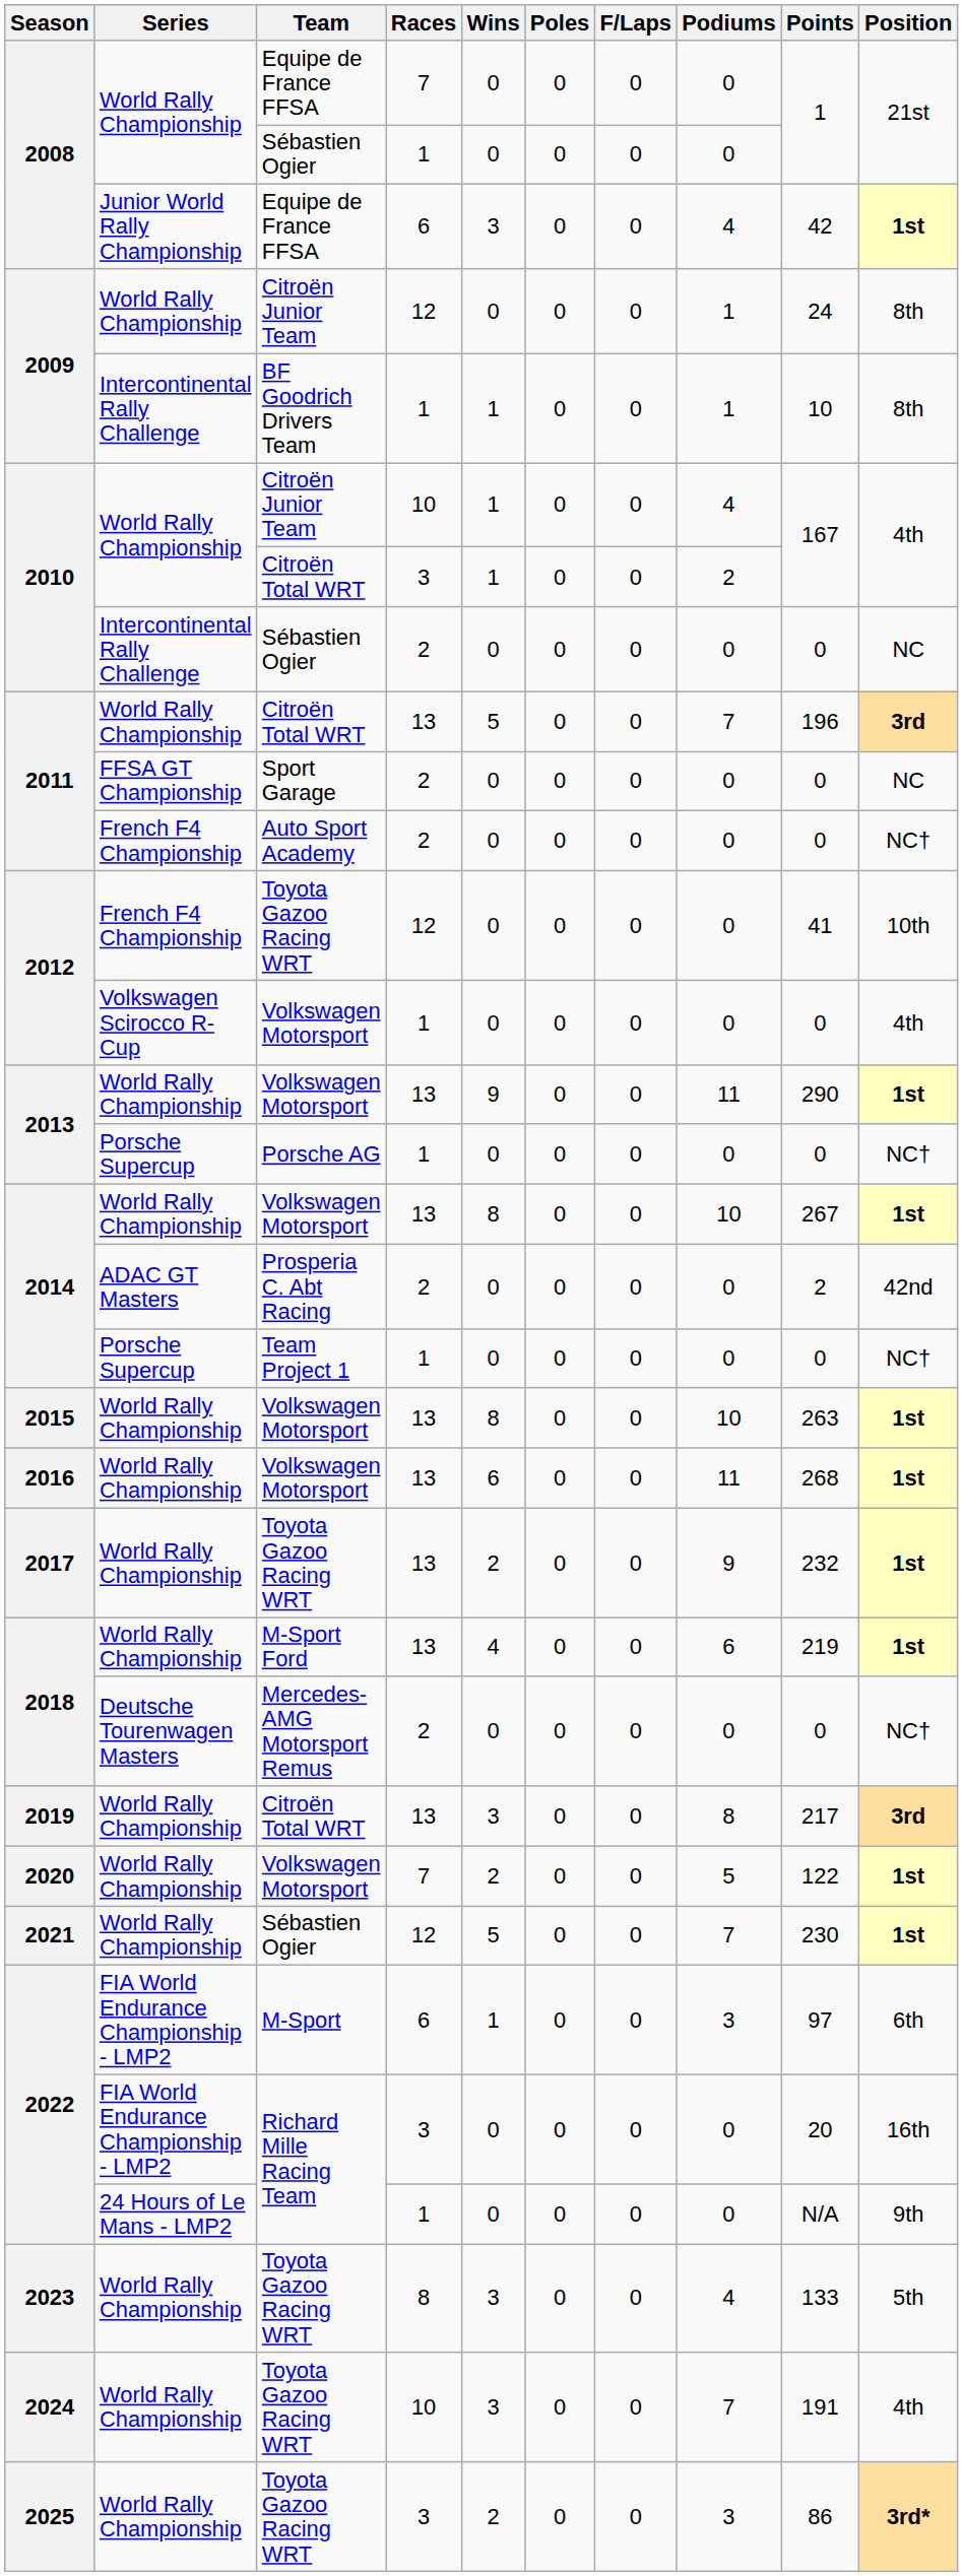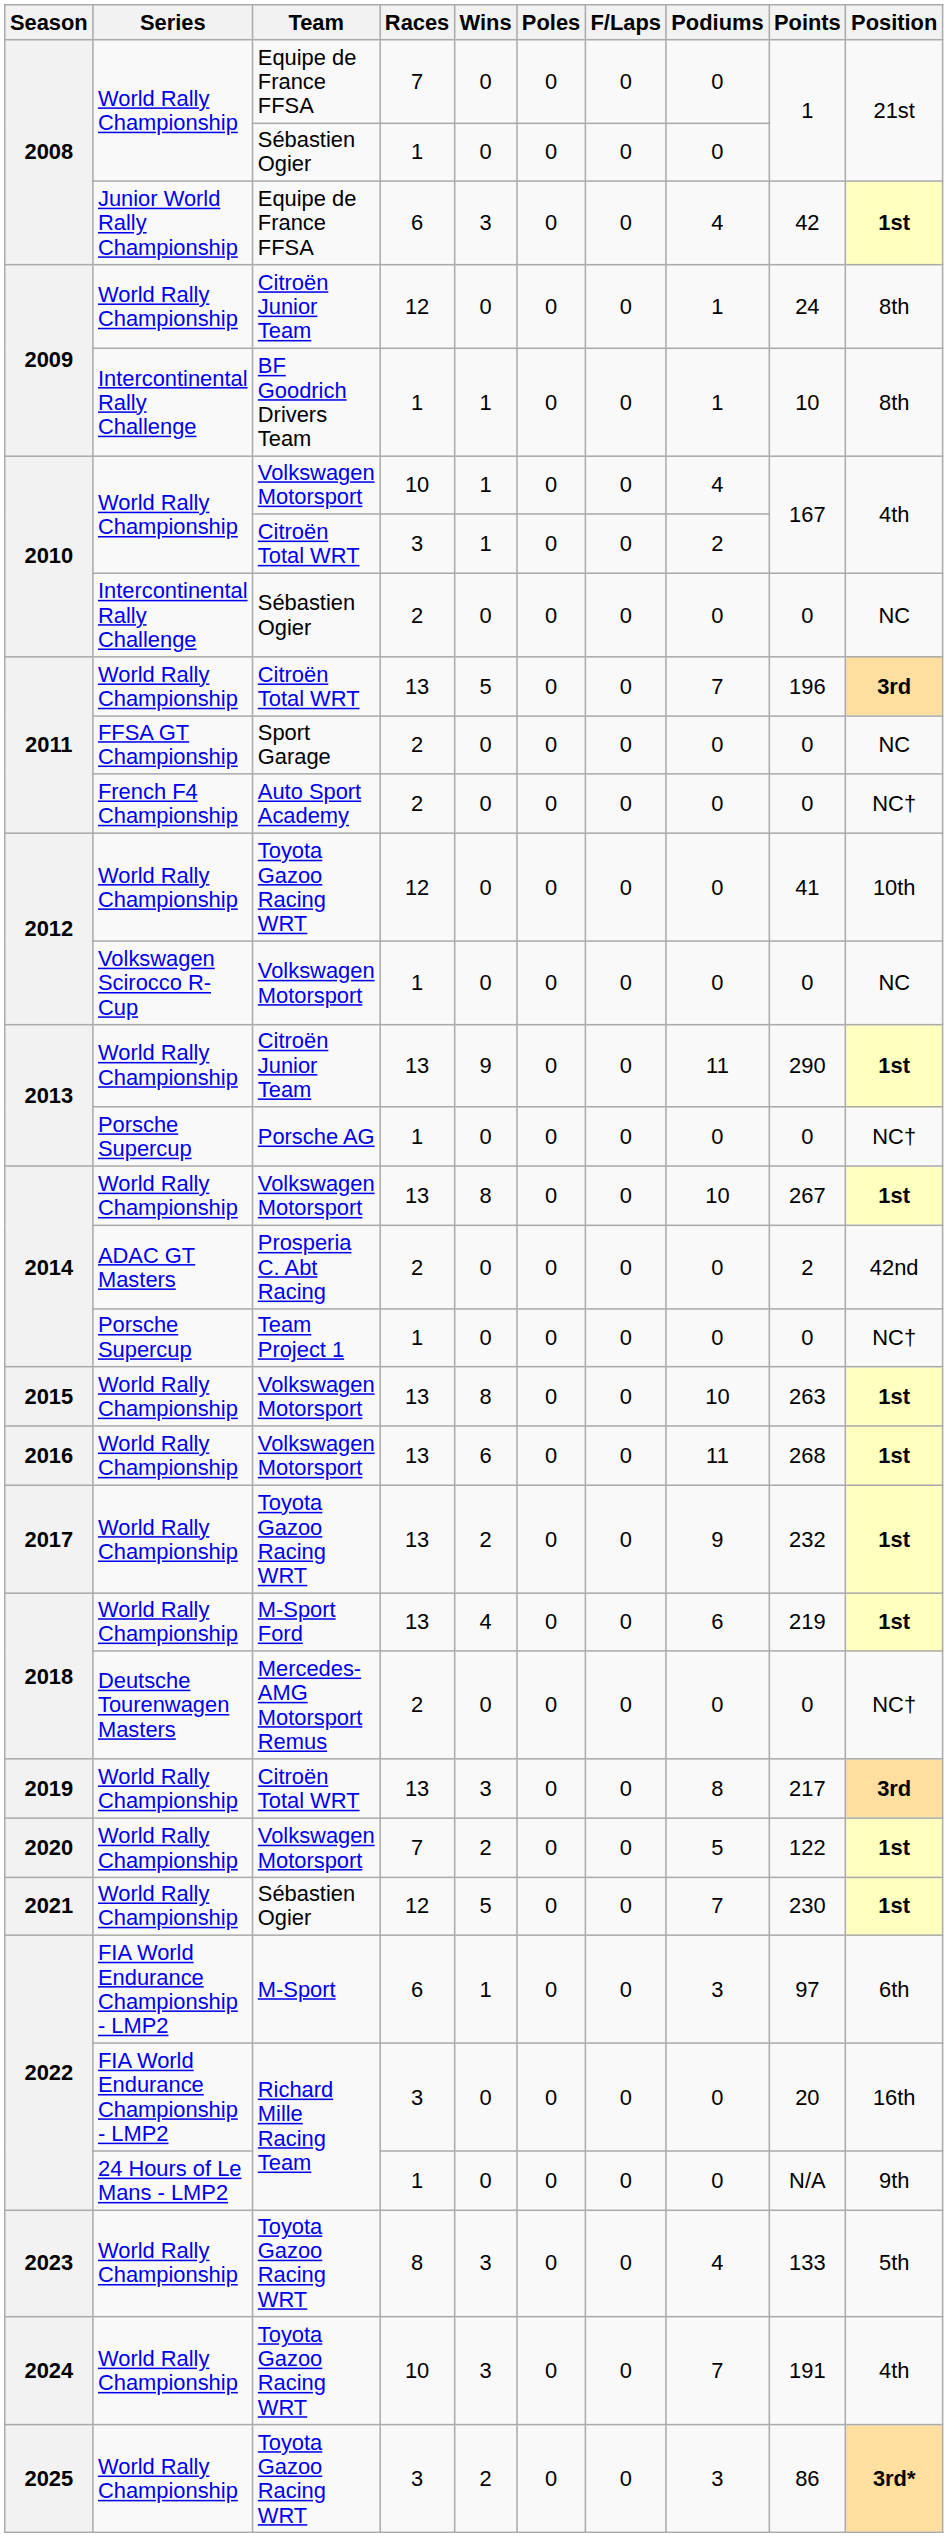2010 / 10 | Team: Citroën Junior Team -> Volkswagen Motorsport
2012 / 12 | Series: French F4 Championship -> World Rally Championship
2012 / 1 | Position: 4th -> NC
2013 / 13 | Team: Volkswagen Motorsport -> Citroën Junior Team
